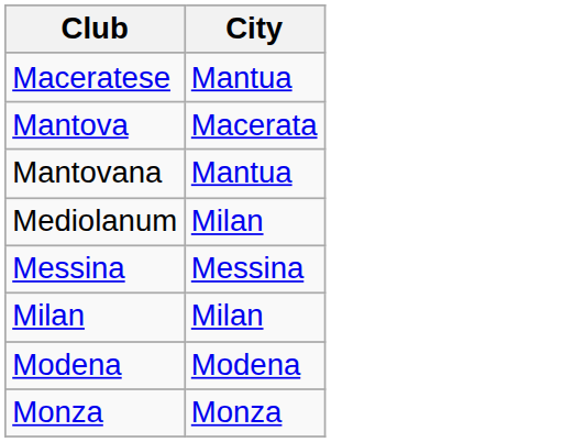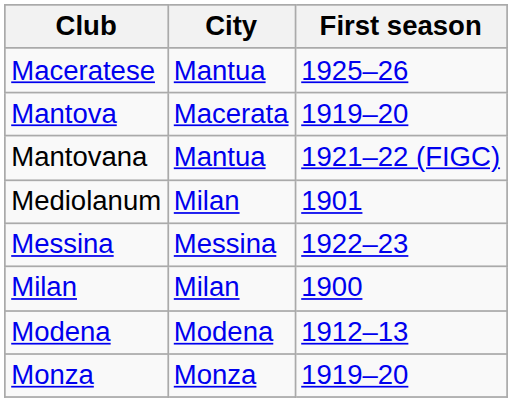+ column: First season | 1925–26 | 1919–20 | 1921–22 (FIGC) | 1901 | 1922–23 | 1900 | 1912–13 | 1919–20
